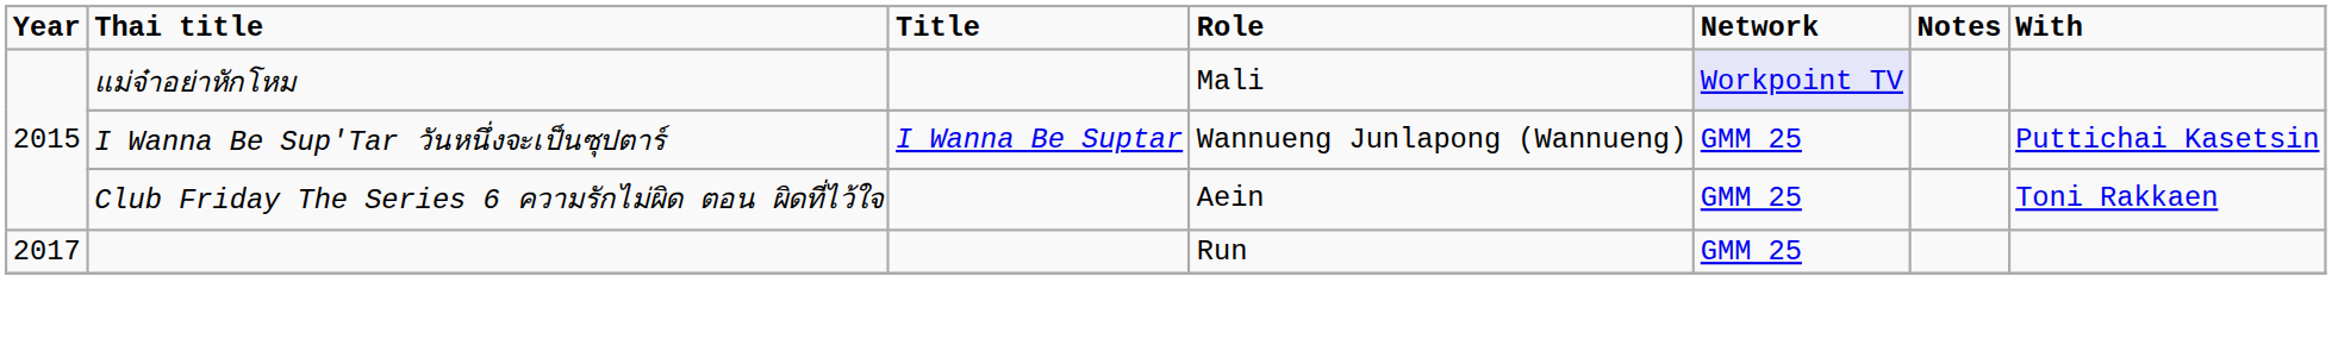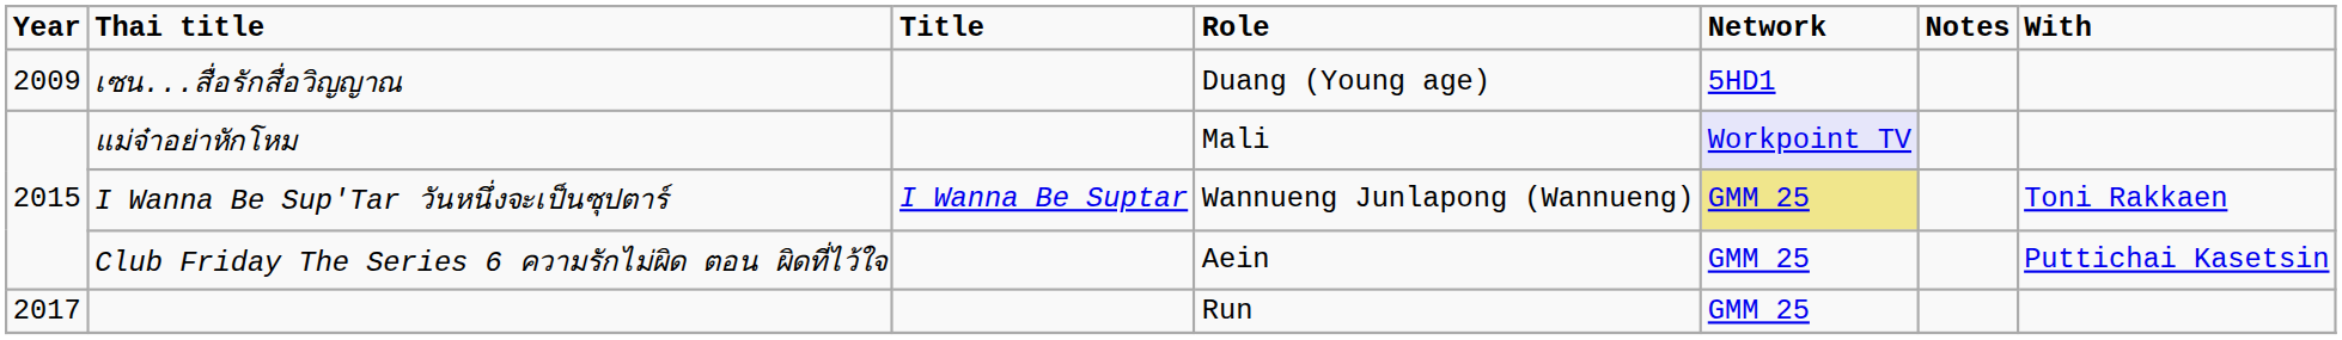+ row: 2009 | เซน...สื่อรักสื่อวิญญาณ | Duang (Young age) | 5HD1
I Wanna Be Sup'Tar วันหนึ่งจะเป็นซุปตาร์ | Network: no background -> khaki background
I Wanna Be Sup'Tar วันหนึ่งจะเป็นซุปตาร์ | With: Puttichai Kasetsin -> Toni Rakkaen
Club Friday The Series 6 ความรักไม่ผิด ตอน ผิดที่ไว้ใจ | With: Toni Rakkaen -> Puttichai Kasetsin
